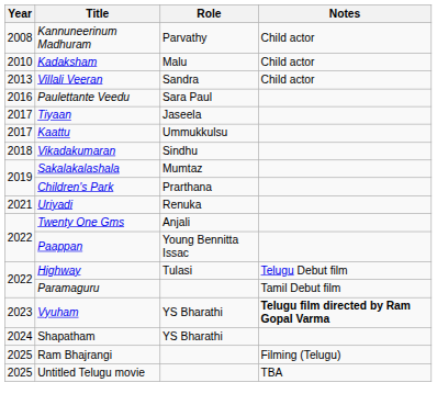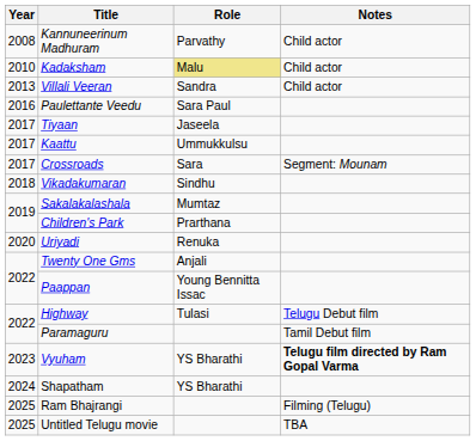Kadaksham | Role: no background -> khaki background
+ row: 2017 | Crossroads | Sara | Segment: Mounam
Uriyadi | Year: 2021 -> 2020
